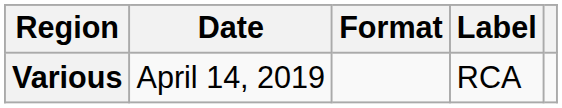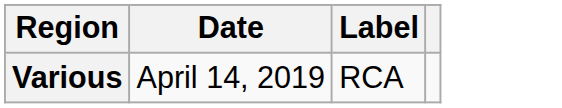- column: Format
